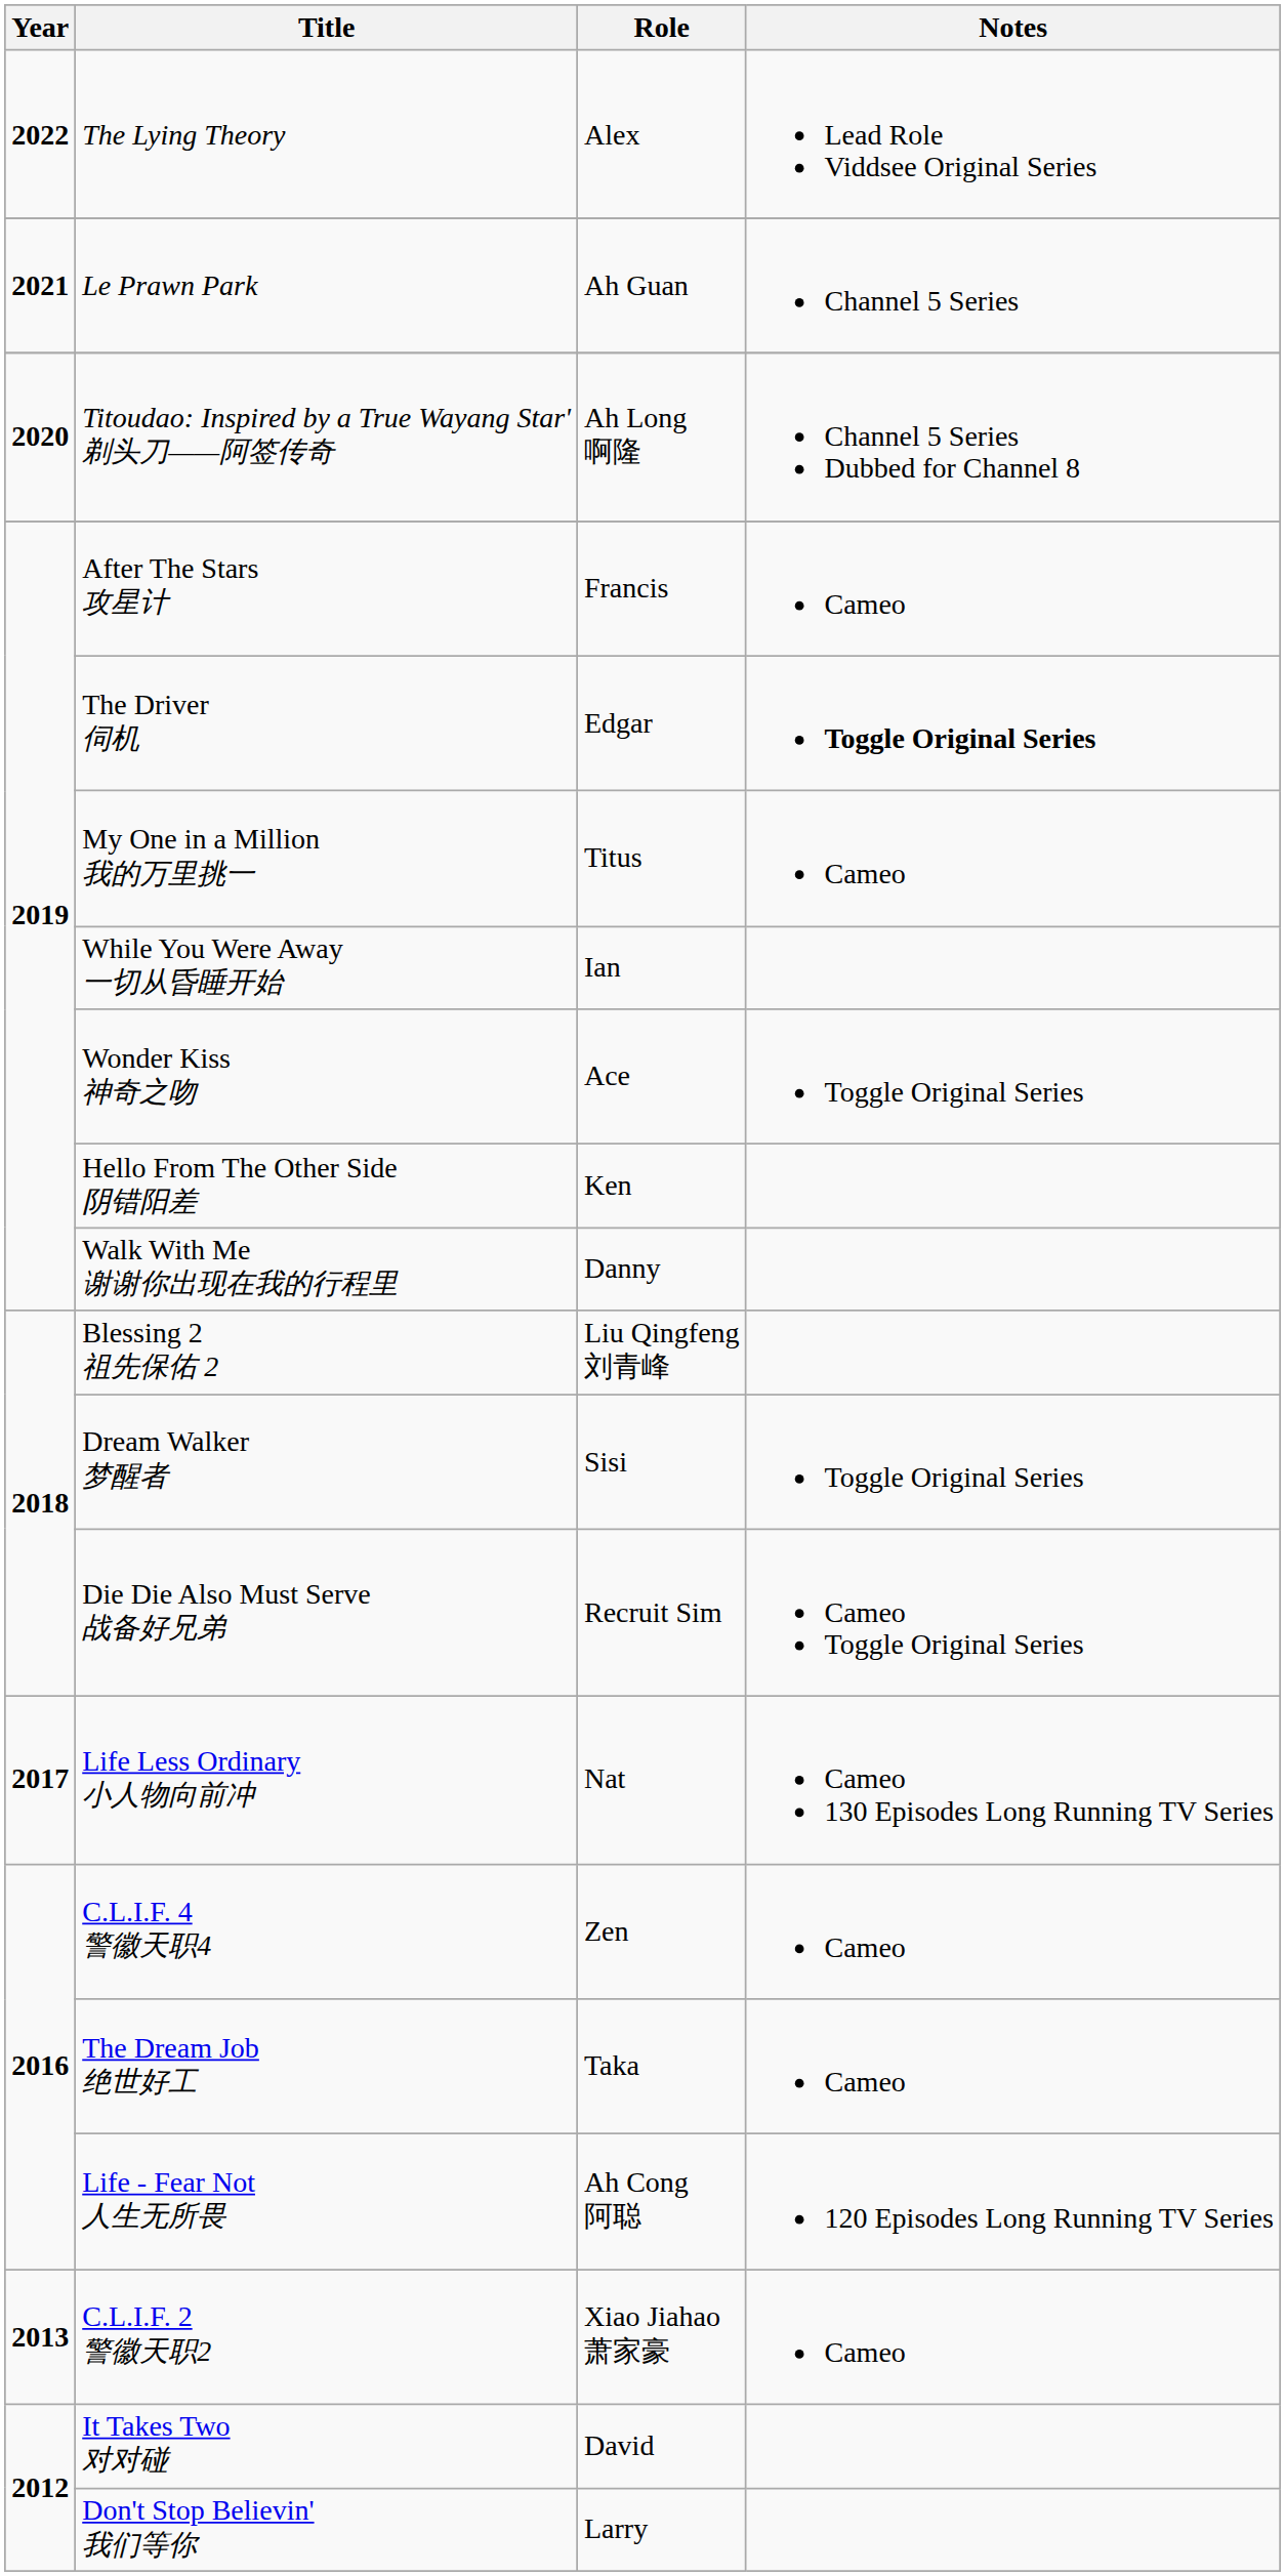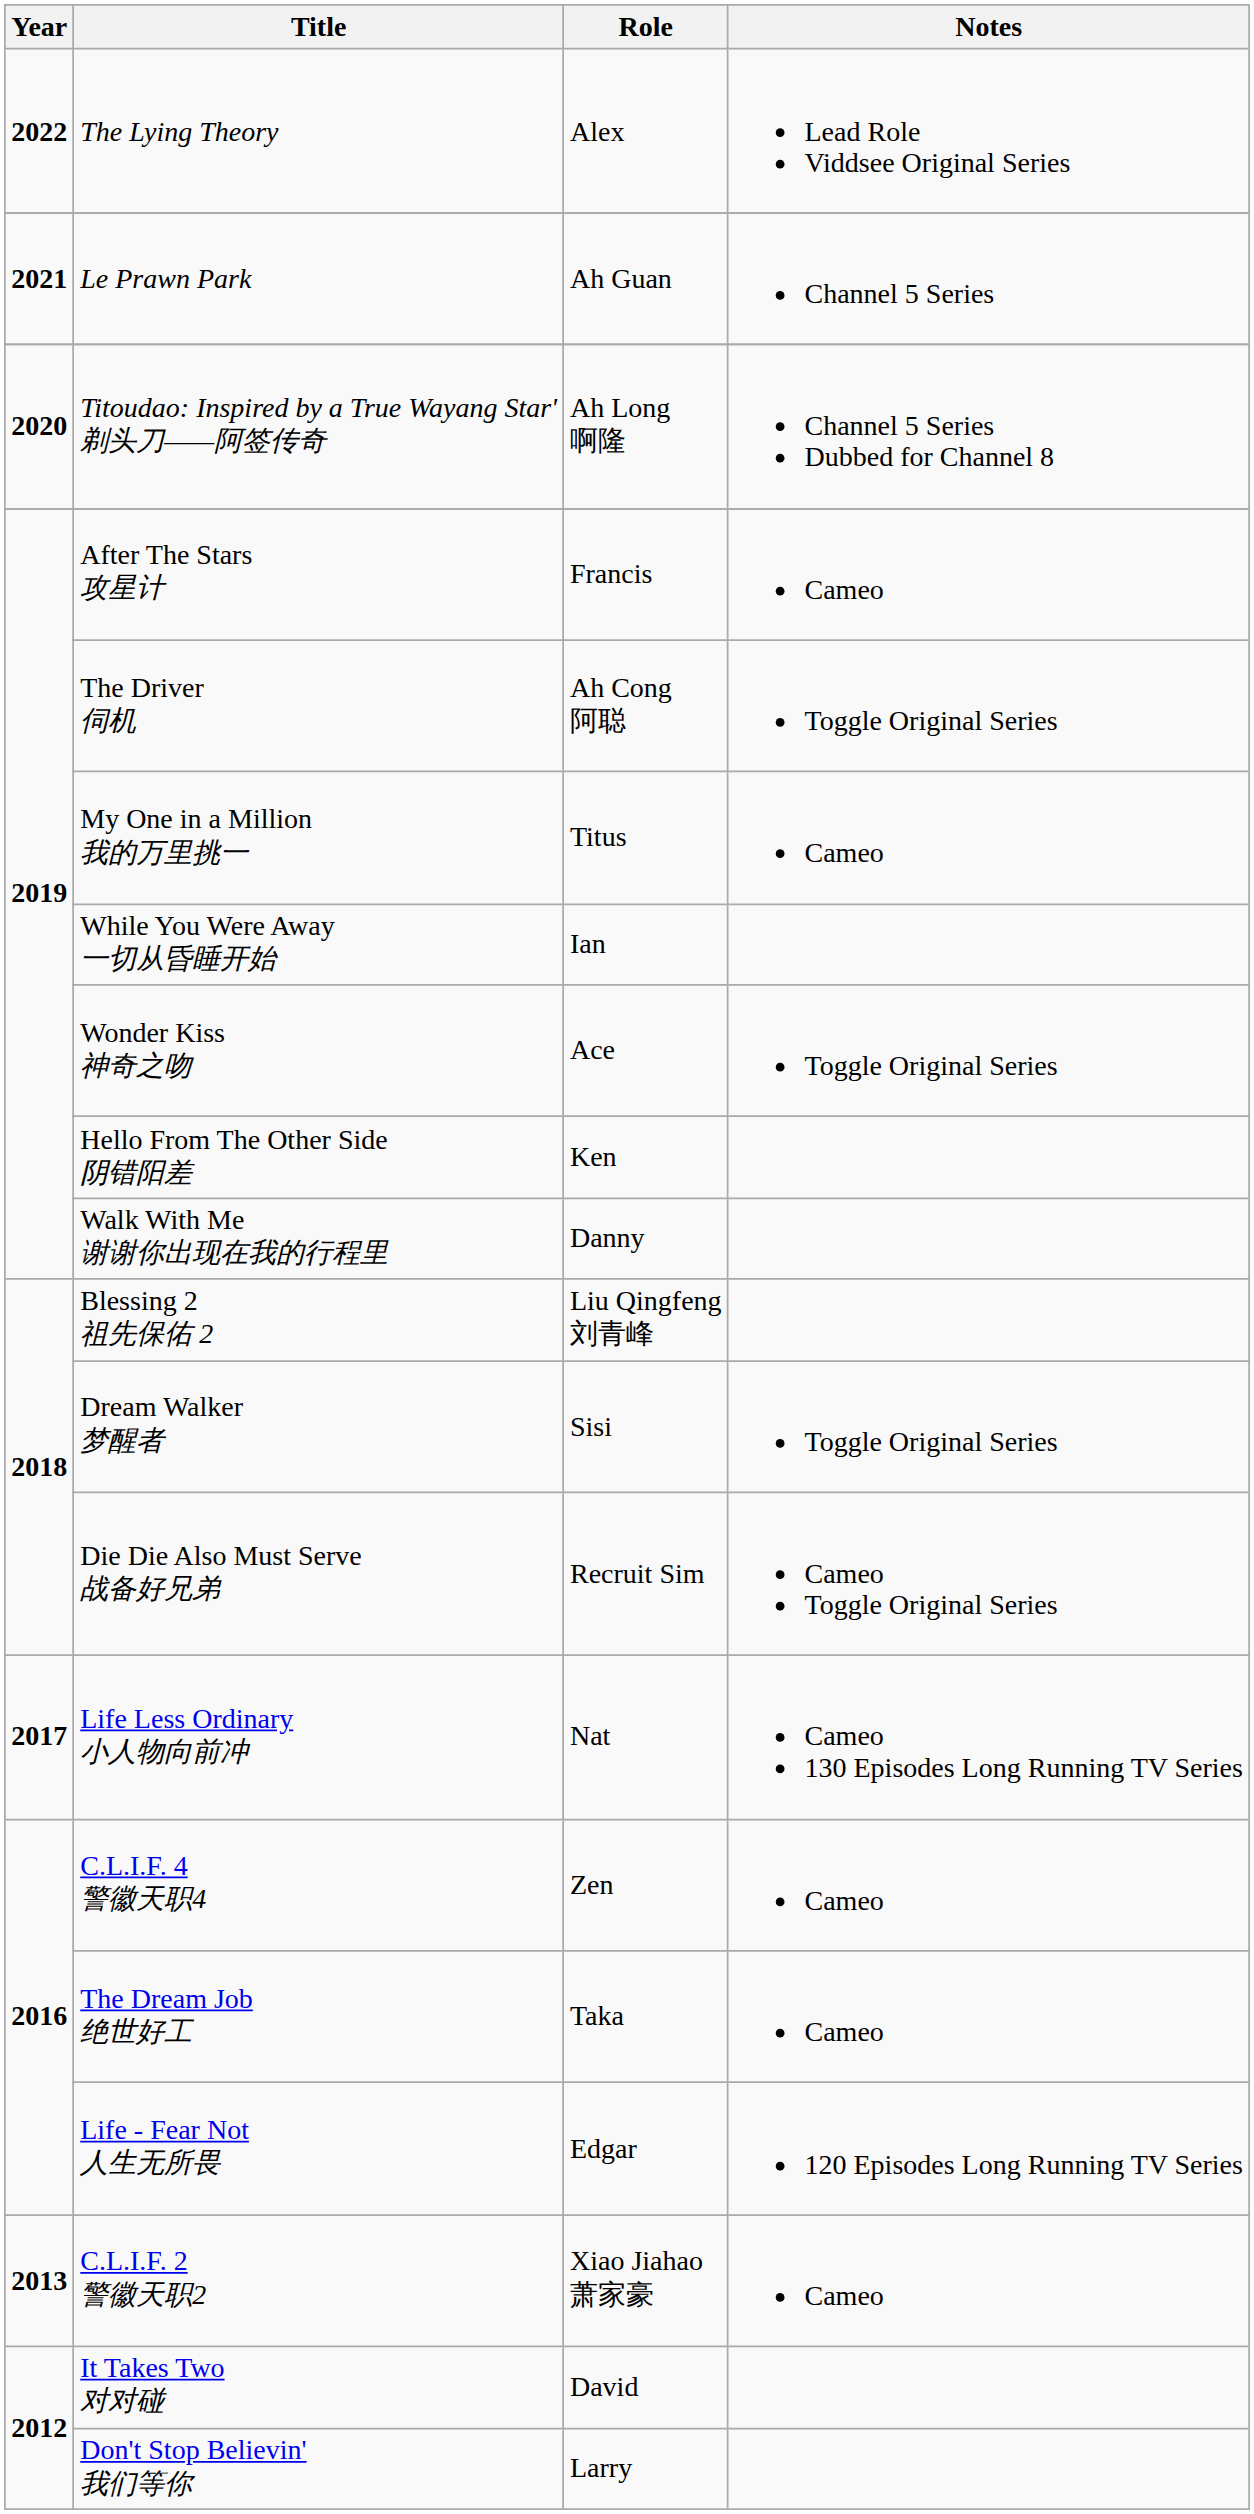The Driver 伺机 | Role: Edgar -> Ah Cong 阿聪
The Driver 伺机 | Notes: bold -> normal
Life - Fear Not 人生无所畏 | Role: Ah Cong 阿聪 -> Edgar
